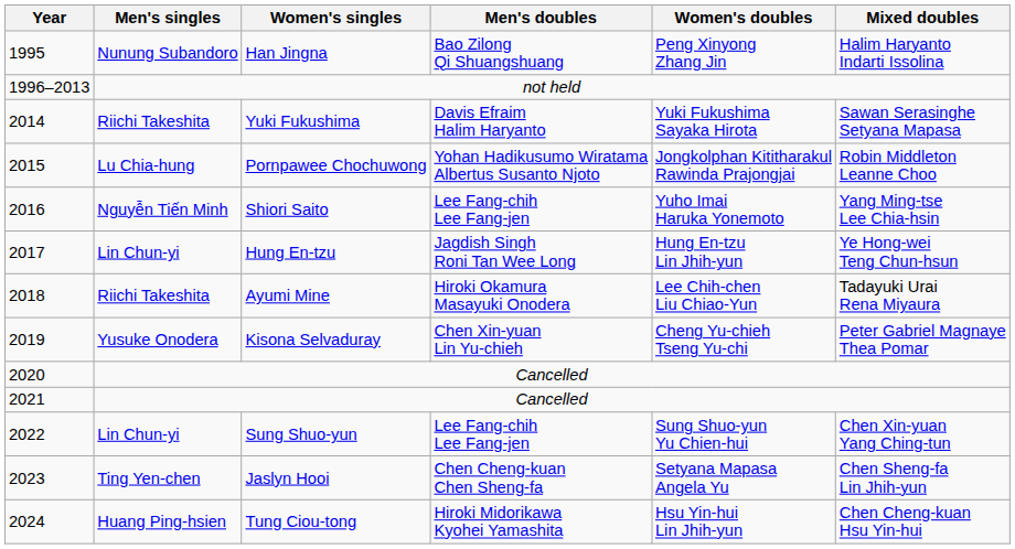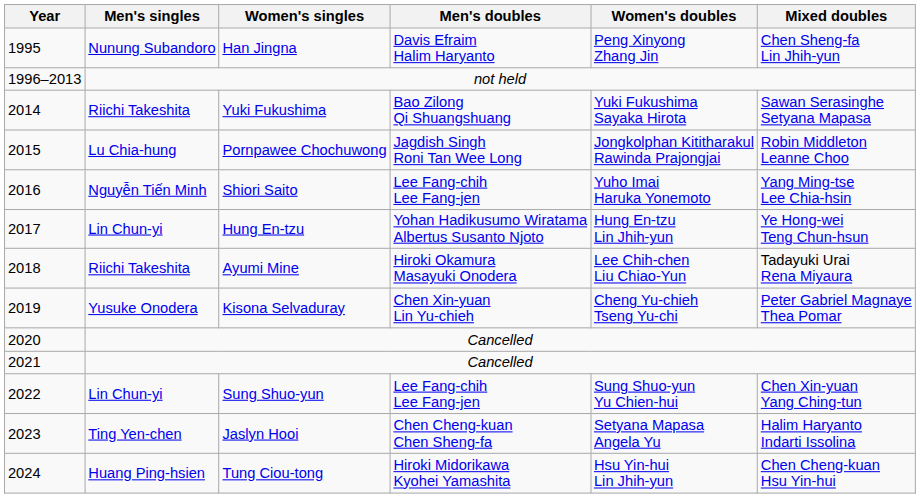Han Jingna | Men's doubles: Bao Zilong Qi Shuangshuang -> Davis Efraim Halim Haryanto
Han Jingna | Mixed doubles: Halim Haryanto Indarti Issolina -> Chen Sheng-fa Lin Jhih-yun
Yuki Fukushima | Men's doubles: Davis Efraim Halim Haryanto -> Bao Zilong Qi Shuangshuang
Pornpawee Chochuwong | Men's doubles: Yohan Hadikusumo Wiratama Albertus Susanto Njoto -> Jagdish Singh Roni Tan Wee Long
Hung En-tzu | Men's doubles: Jagdish Singh Roni Tan Wee Long -> Yohan Hadikusumo Wiratama Albertus Susanto Njoto
Jaslyn Hooi | Mixed doubles: Chen Sheng-fa Lin Jhih-yun -> Halim Haryanto Indarti Issolina
